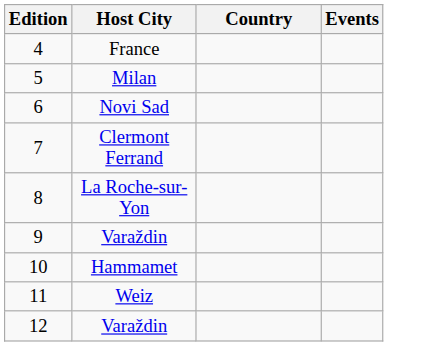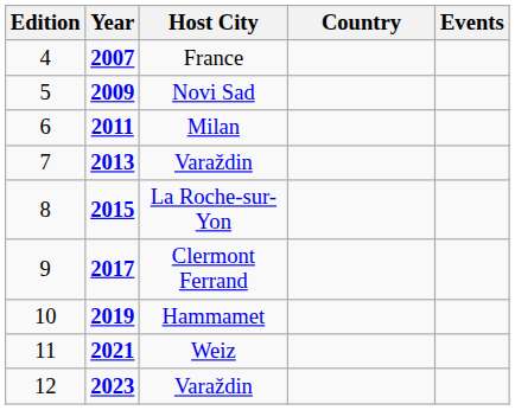+ column: Year | 2007 | 2009 | 2011 | 2013 | 2015 | 2017 | 2019 | 2021 | 2023
5 | Host City: Milan -> Novi Sad
6 | Host City: Novi Sad -> Milan
7 | Host City: Clermont Ferrand -> Varaždin
9 | Host City: Varaždin -> Clermont Ferrand
